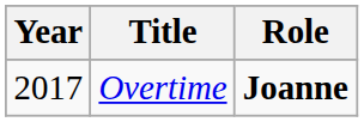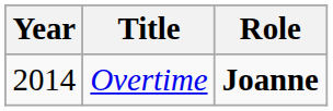Overtime | Year: 2017 -> 2014
